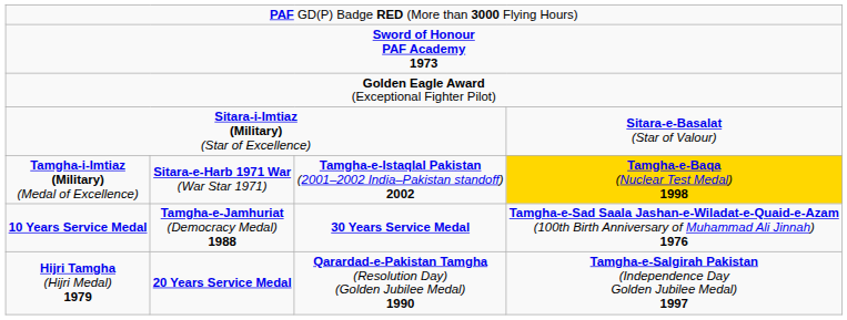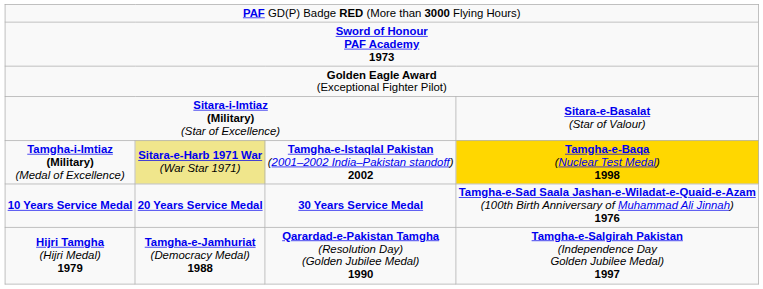Tamgha-i-Imtiaz (Military) (Medal of Excellence) | column 2: no background -> khaki background
10 Years Service Medal | column 2: Tamgha-e-Jamhuriat (Democracy Medal) 1988 -> 20 Years Service Medal
Hijri Tamgha (Hijri Medal) 1979 | column 2: 20 Years Service Medal -> Tamgha-e-Jamhuriat (Democracy Medal) 1988
